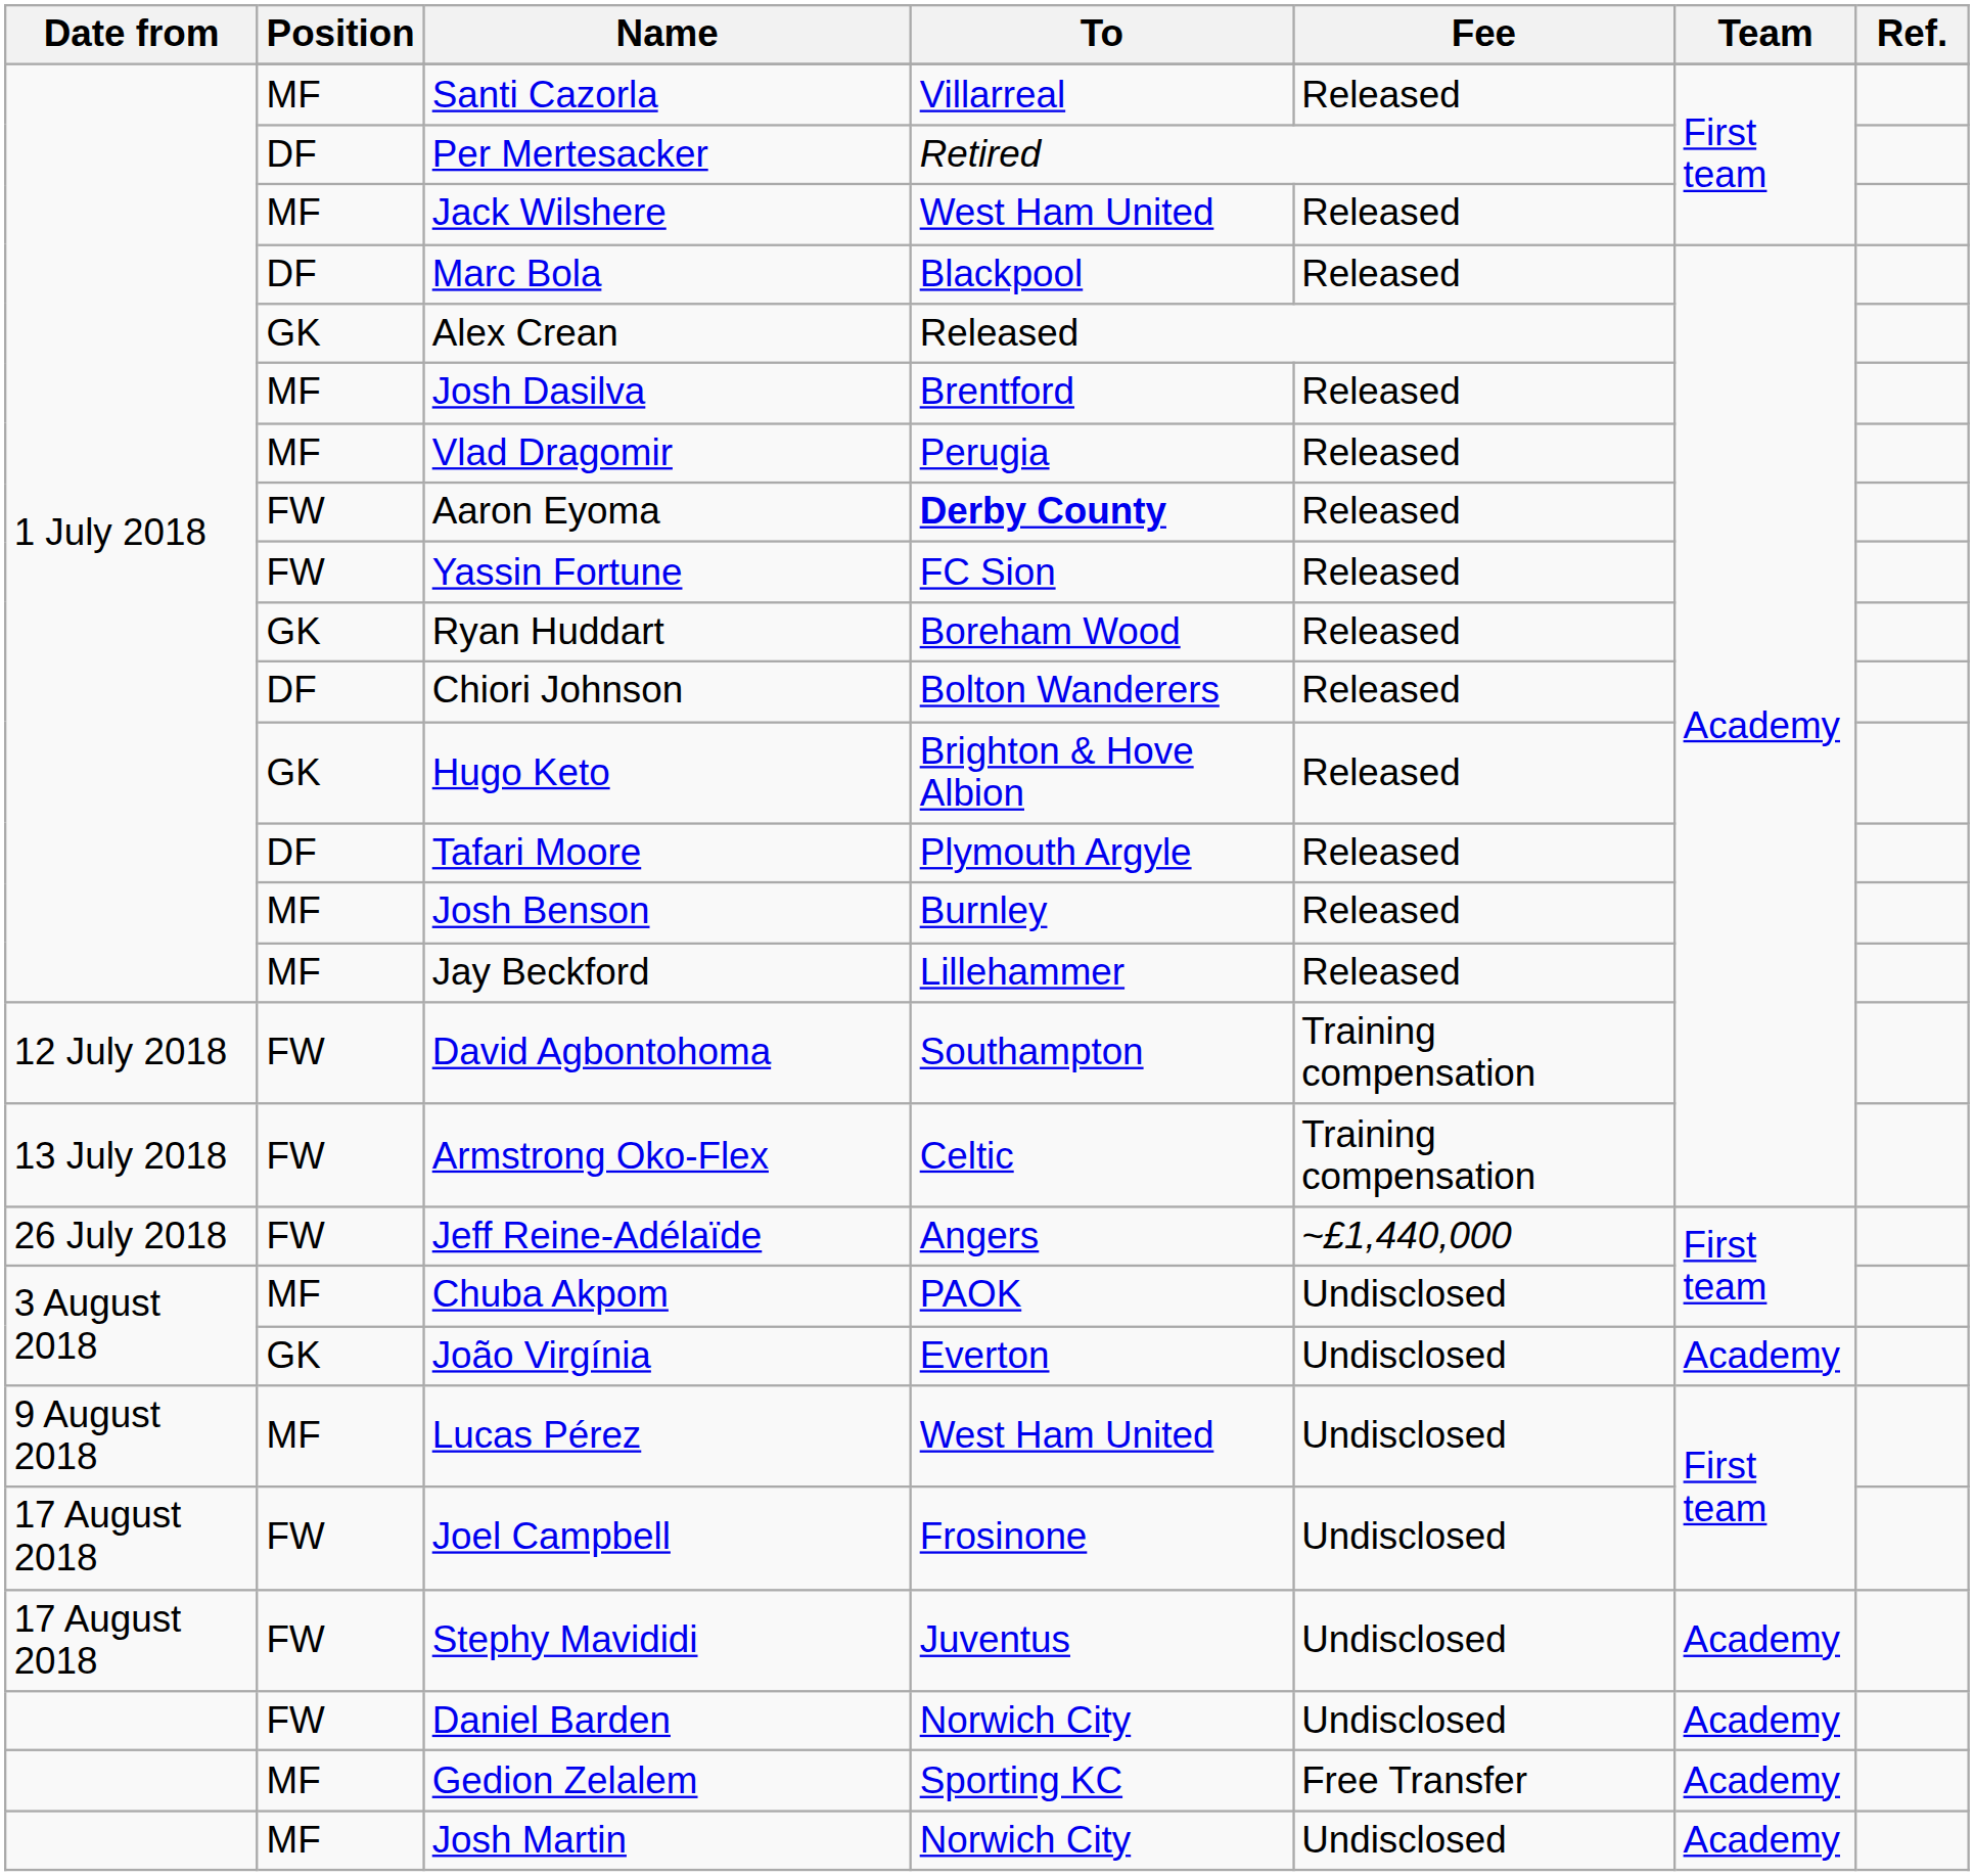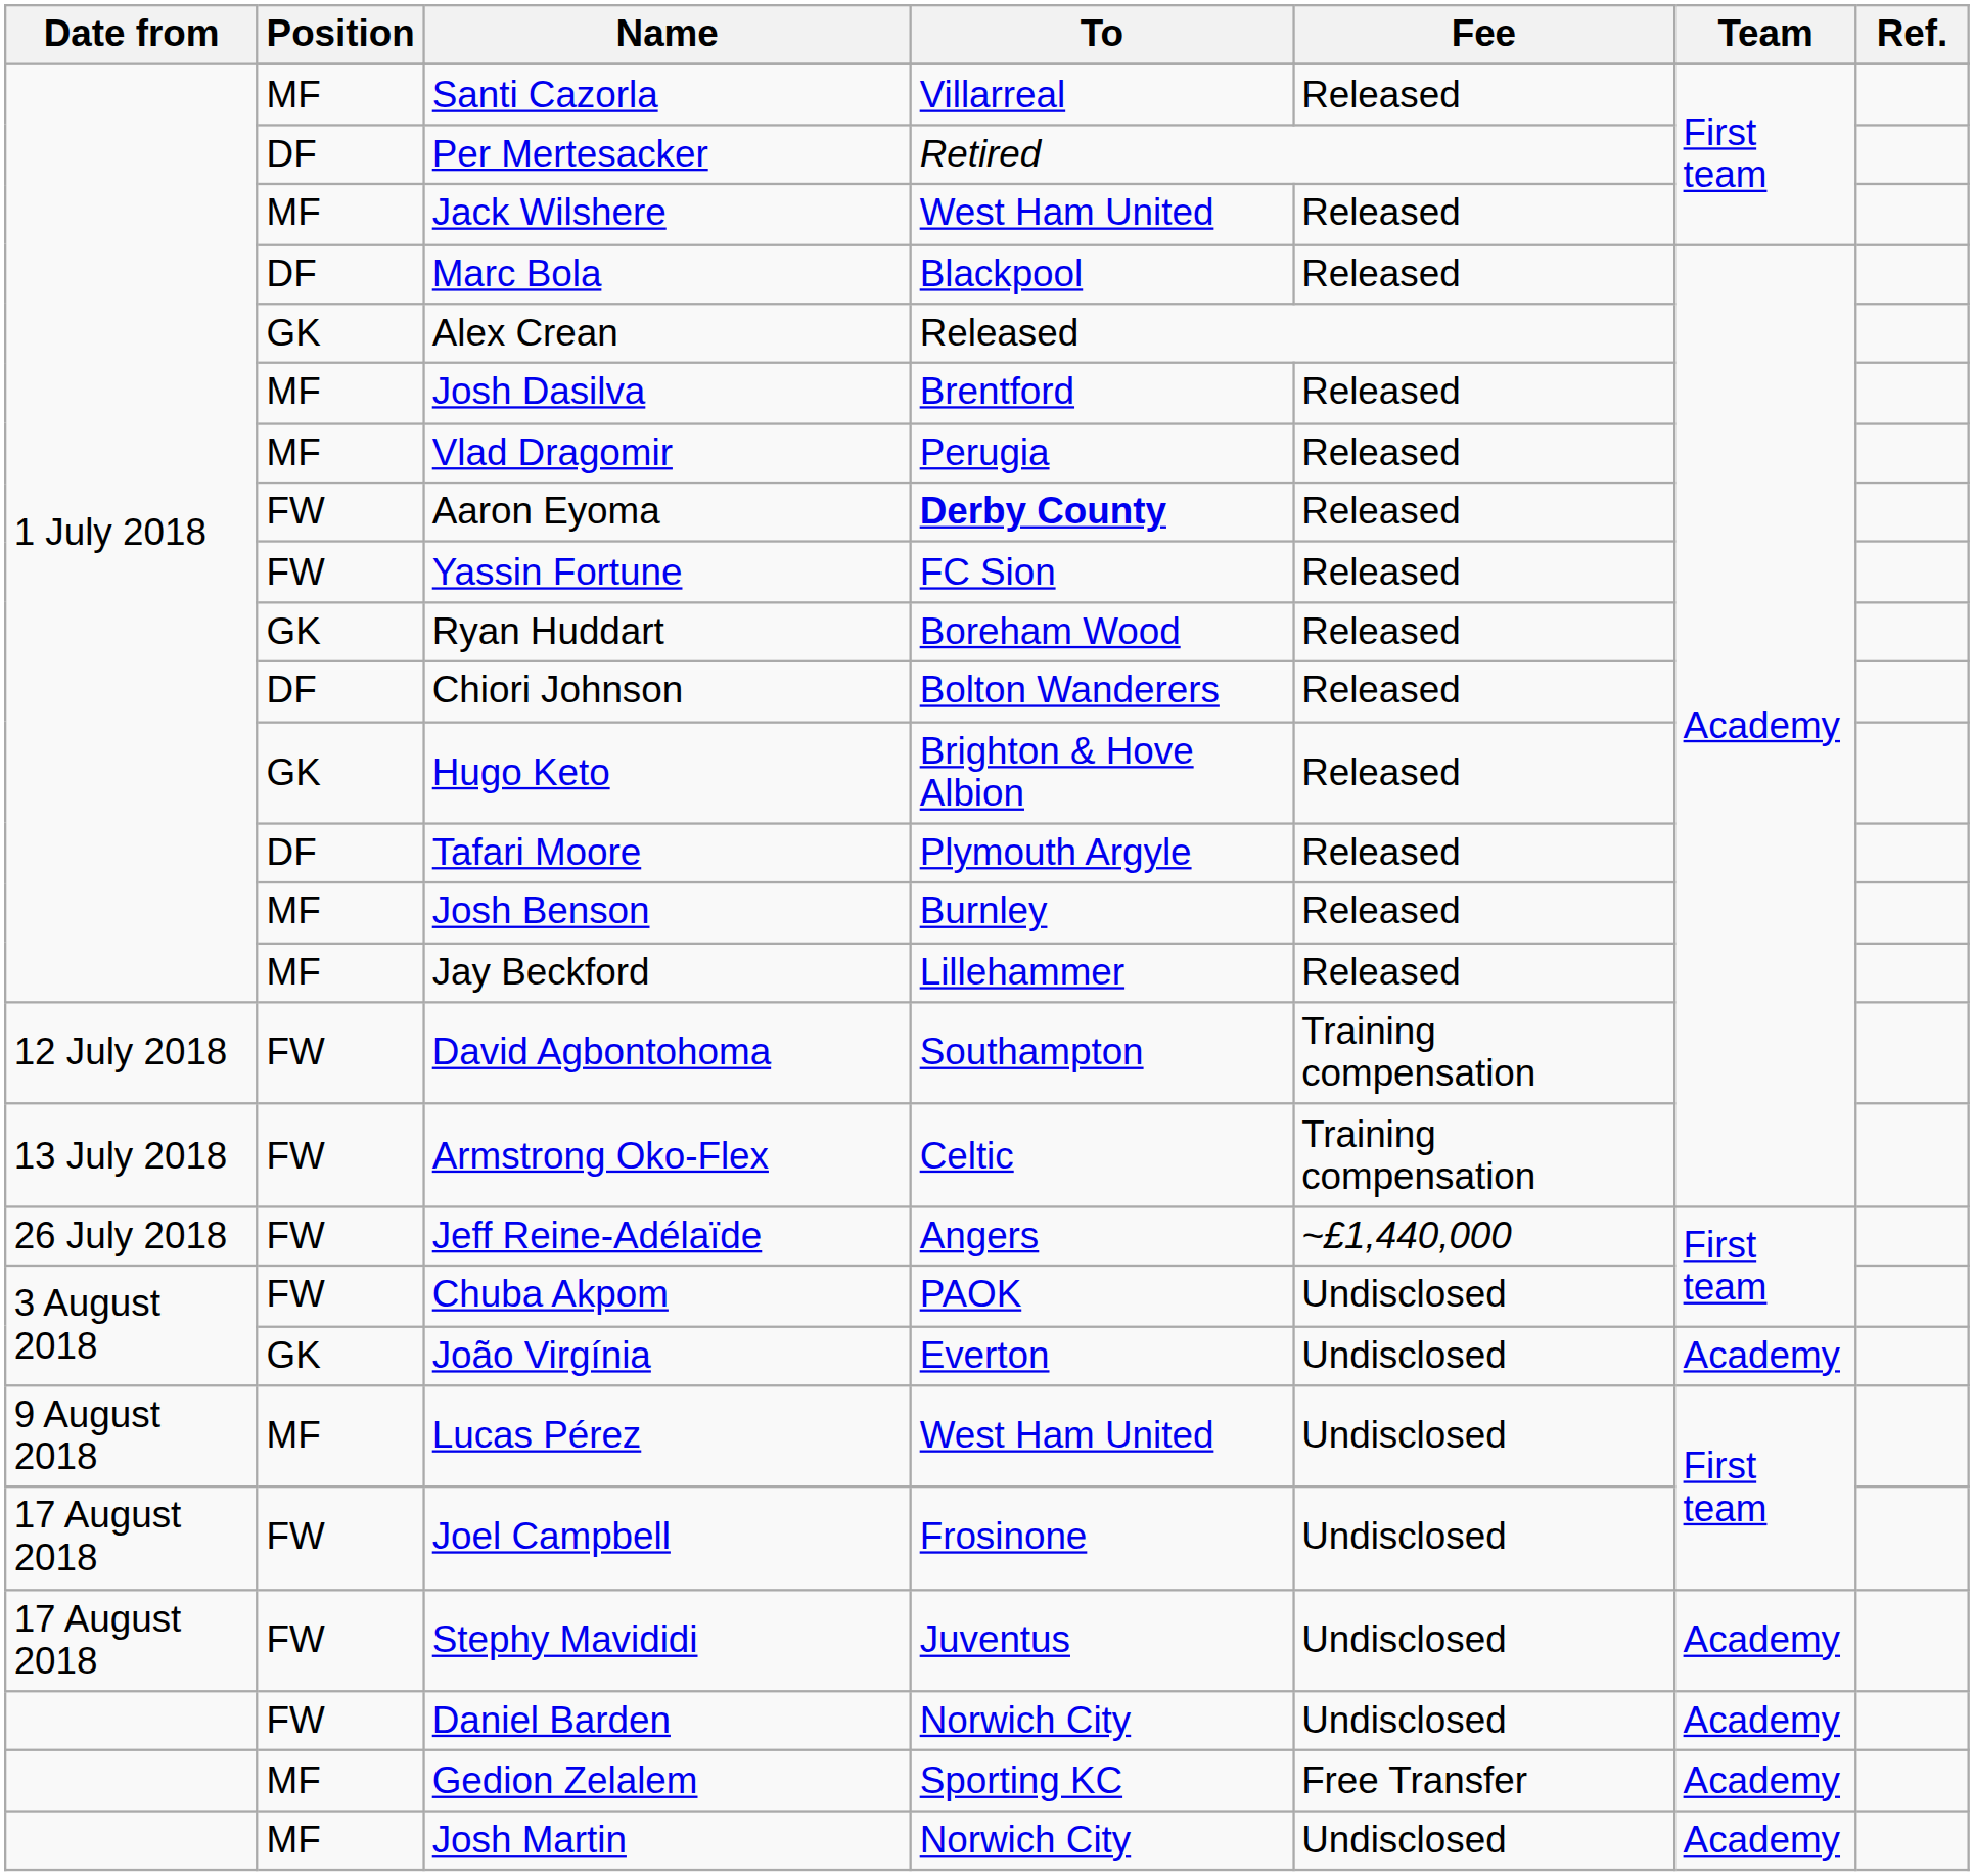Chuba Akpom | Position: MF -> FW
